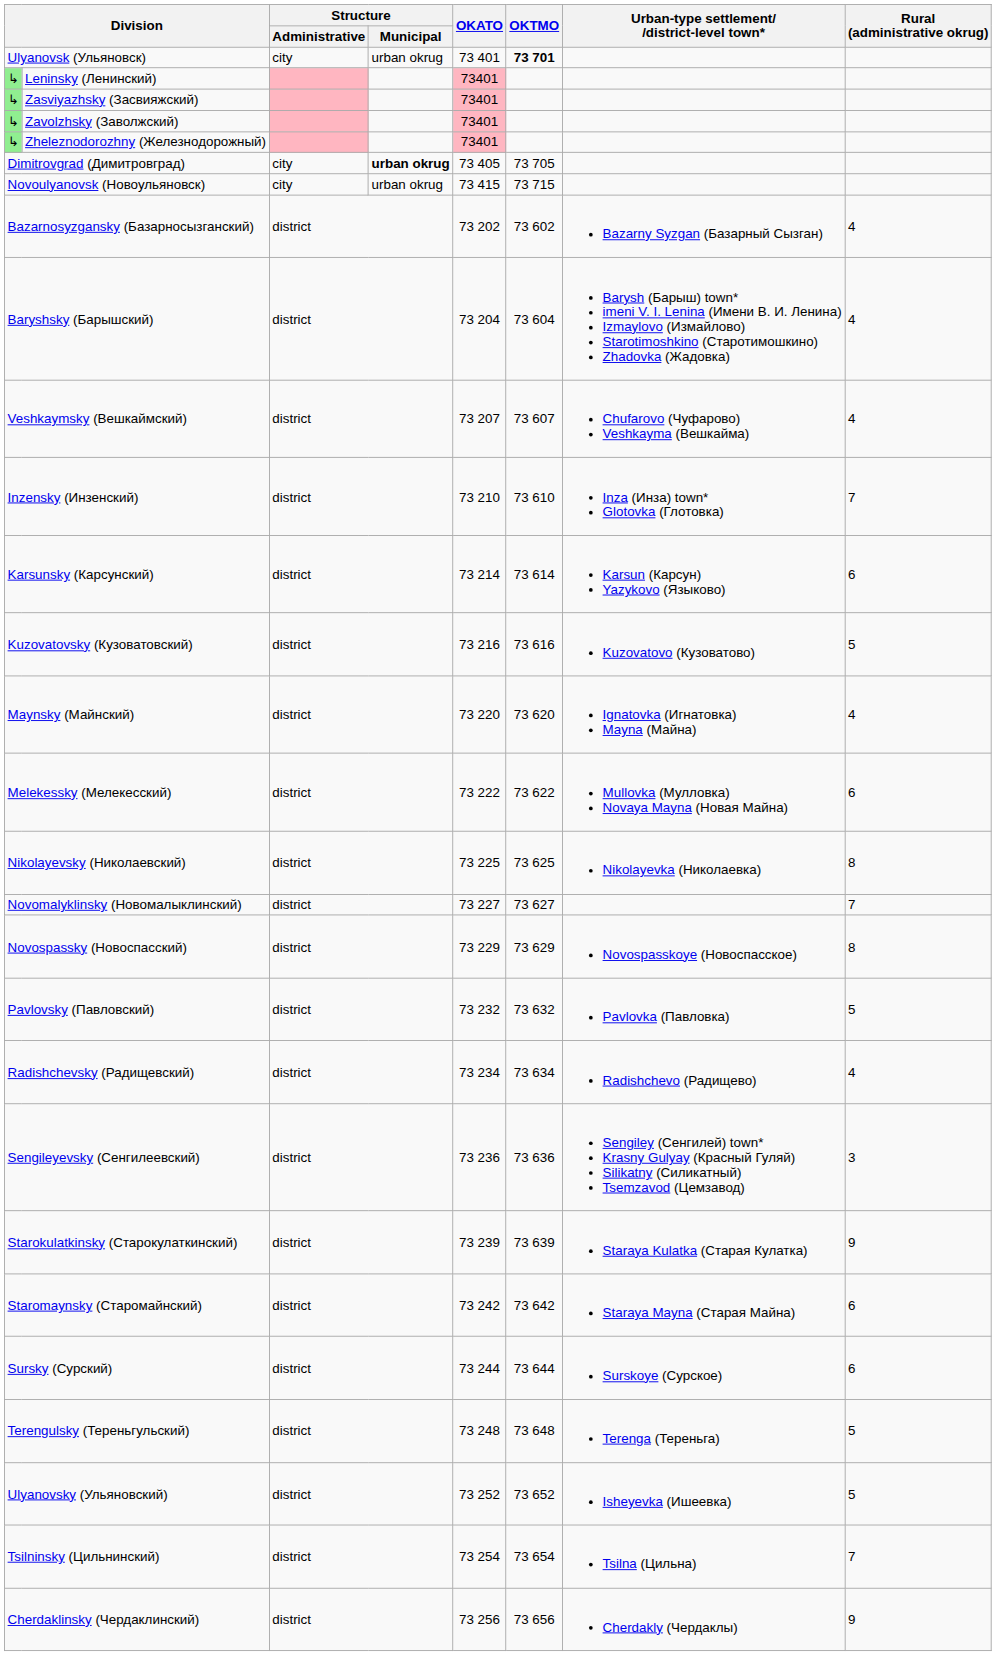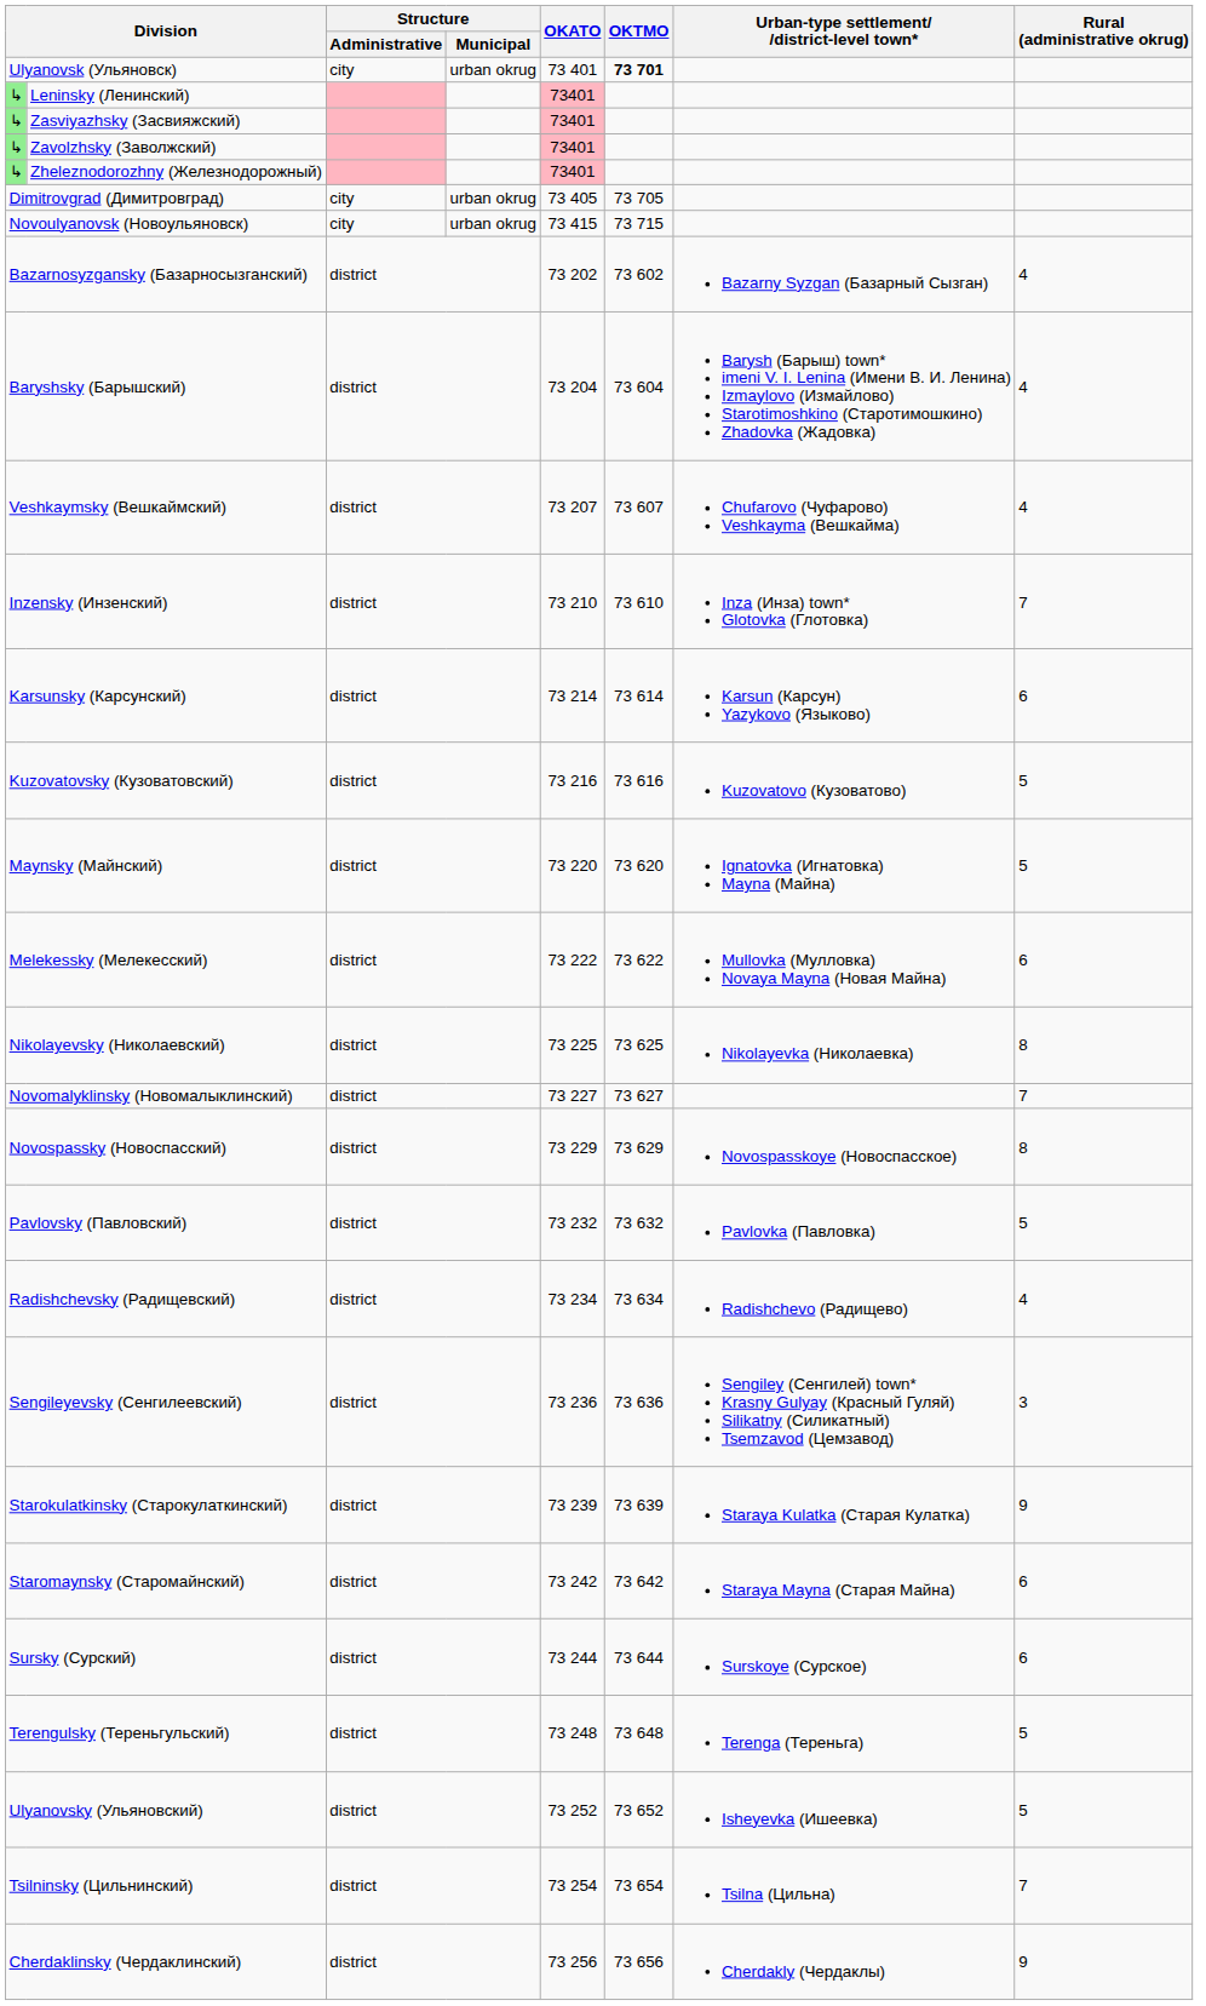Dimitrovgrad (Димитровград) | Structure / Municipal: bold -> normal
Maynsky (Майнский) | Rural (administrative okrug): 4 -> 5
